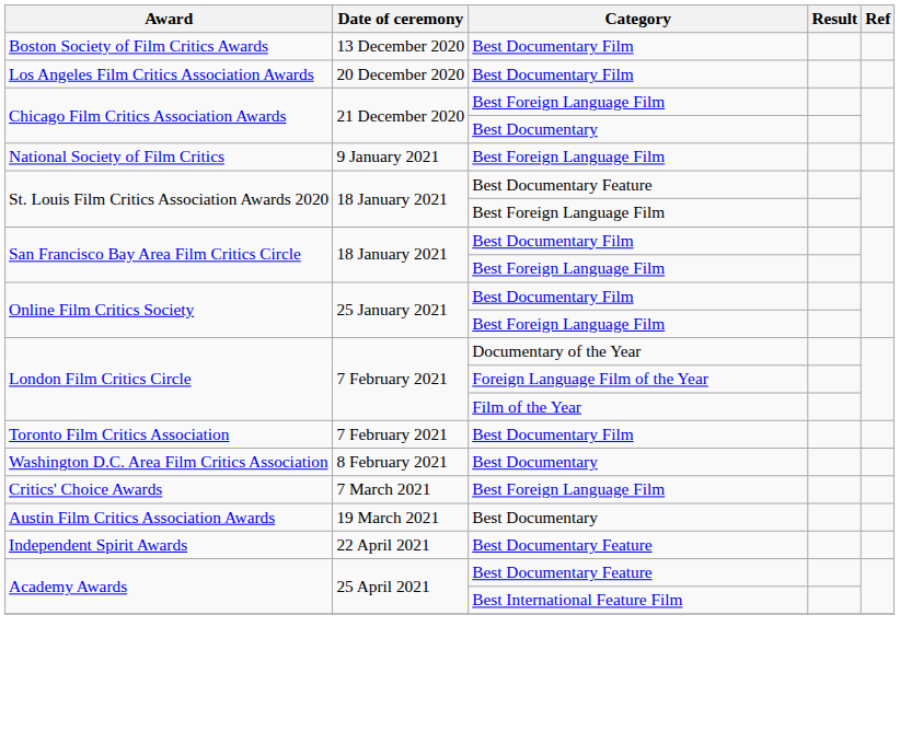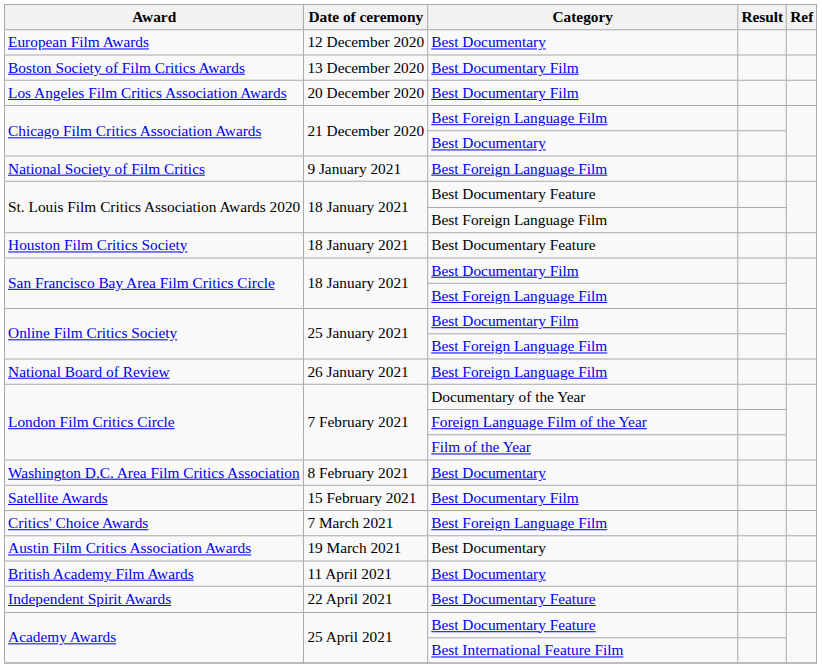+ row: European Film Awards | 12 December 2020 | Best Documentary
+ row: Houston Film Critics Society | 18 January 2021 | Best Documentary Feature
+ row: National Board of Review | 26 January 2021 | Best Foreign Language Film
- row: Toronto Film Critics Association | 7 February 2021 | Best Documentary Film
+ row: Satellite Awards | 15 February 2021 | Best Documentary Film
+ row: British Academy Film Awards | 11 April 2021 | Best Documentary
